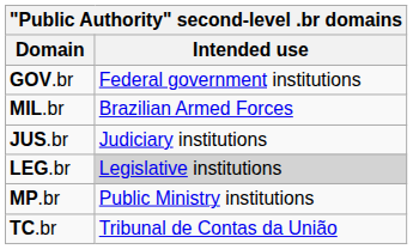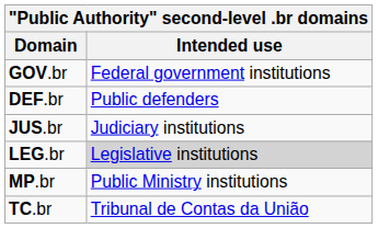- row: MIL.br | Brazilian Armed Forces
+ row: DEF.br | Public defenders
